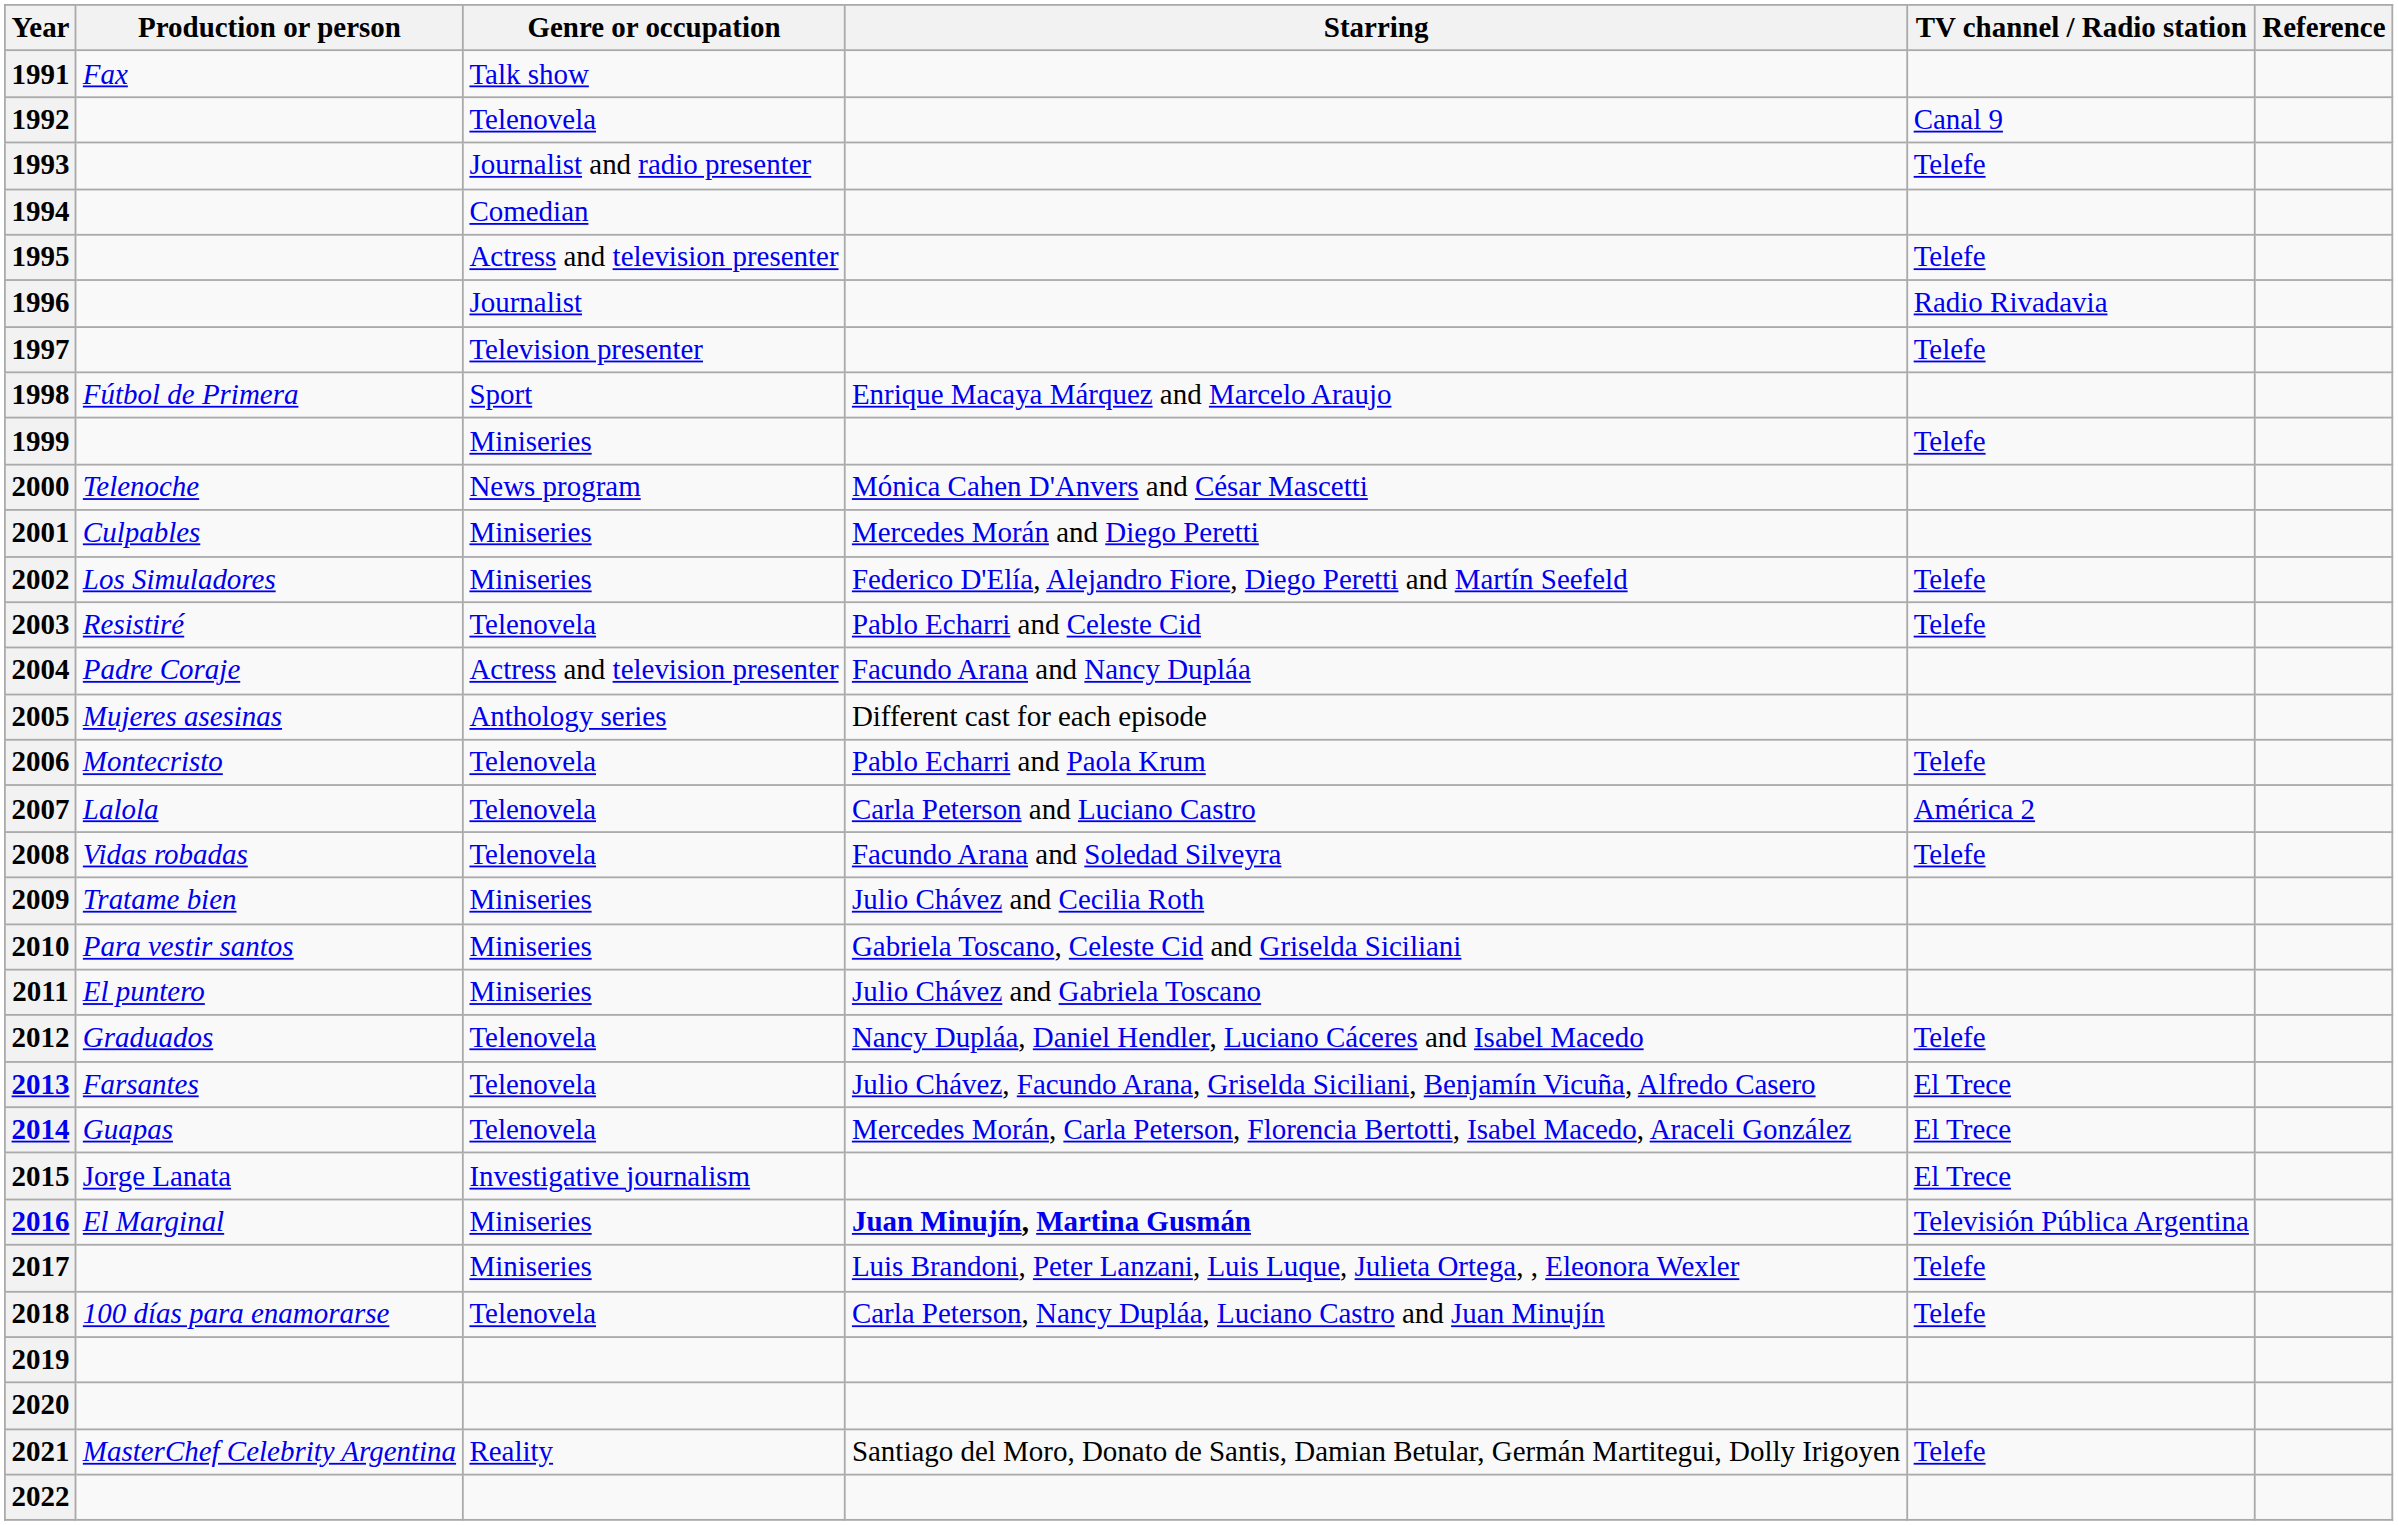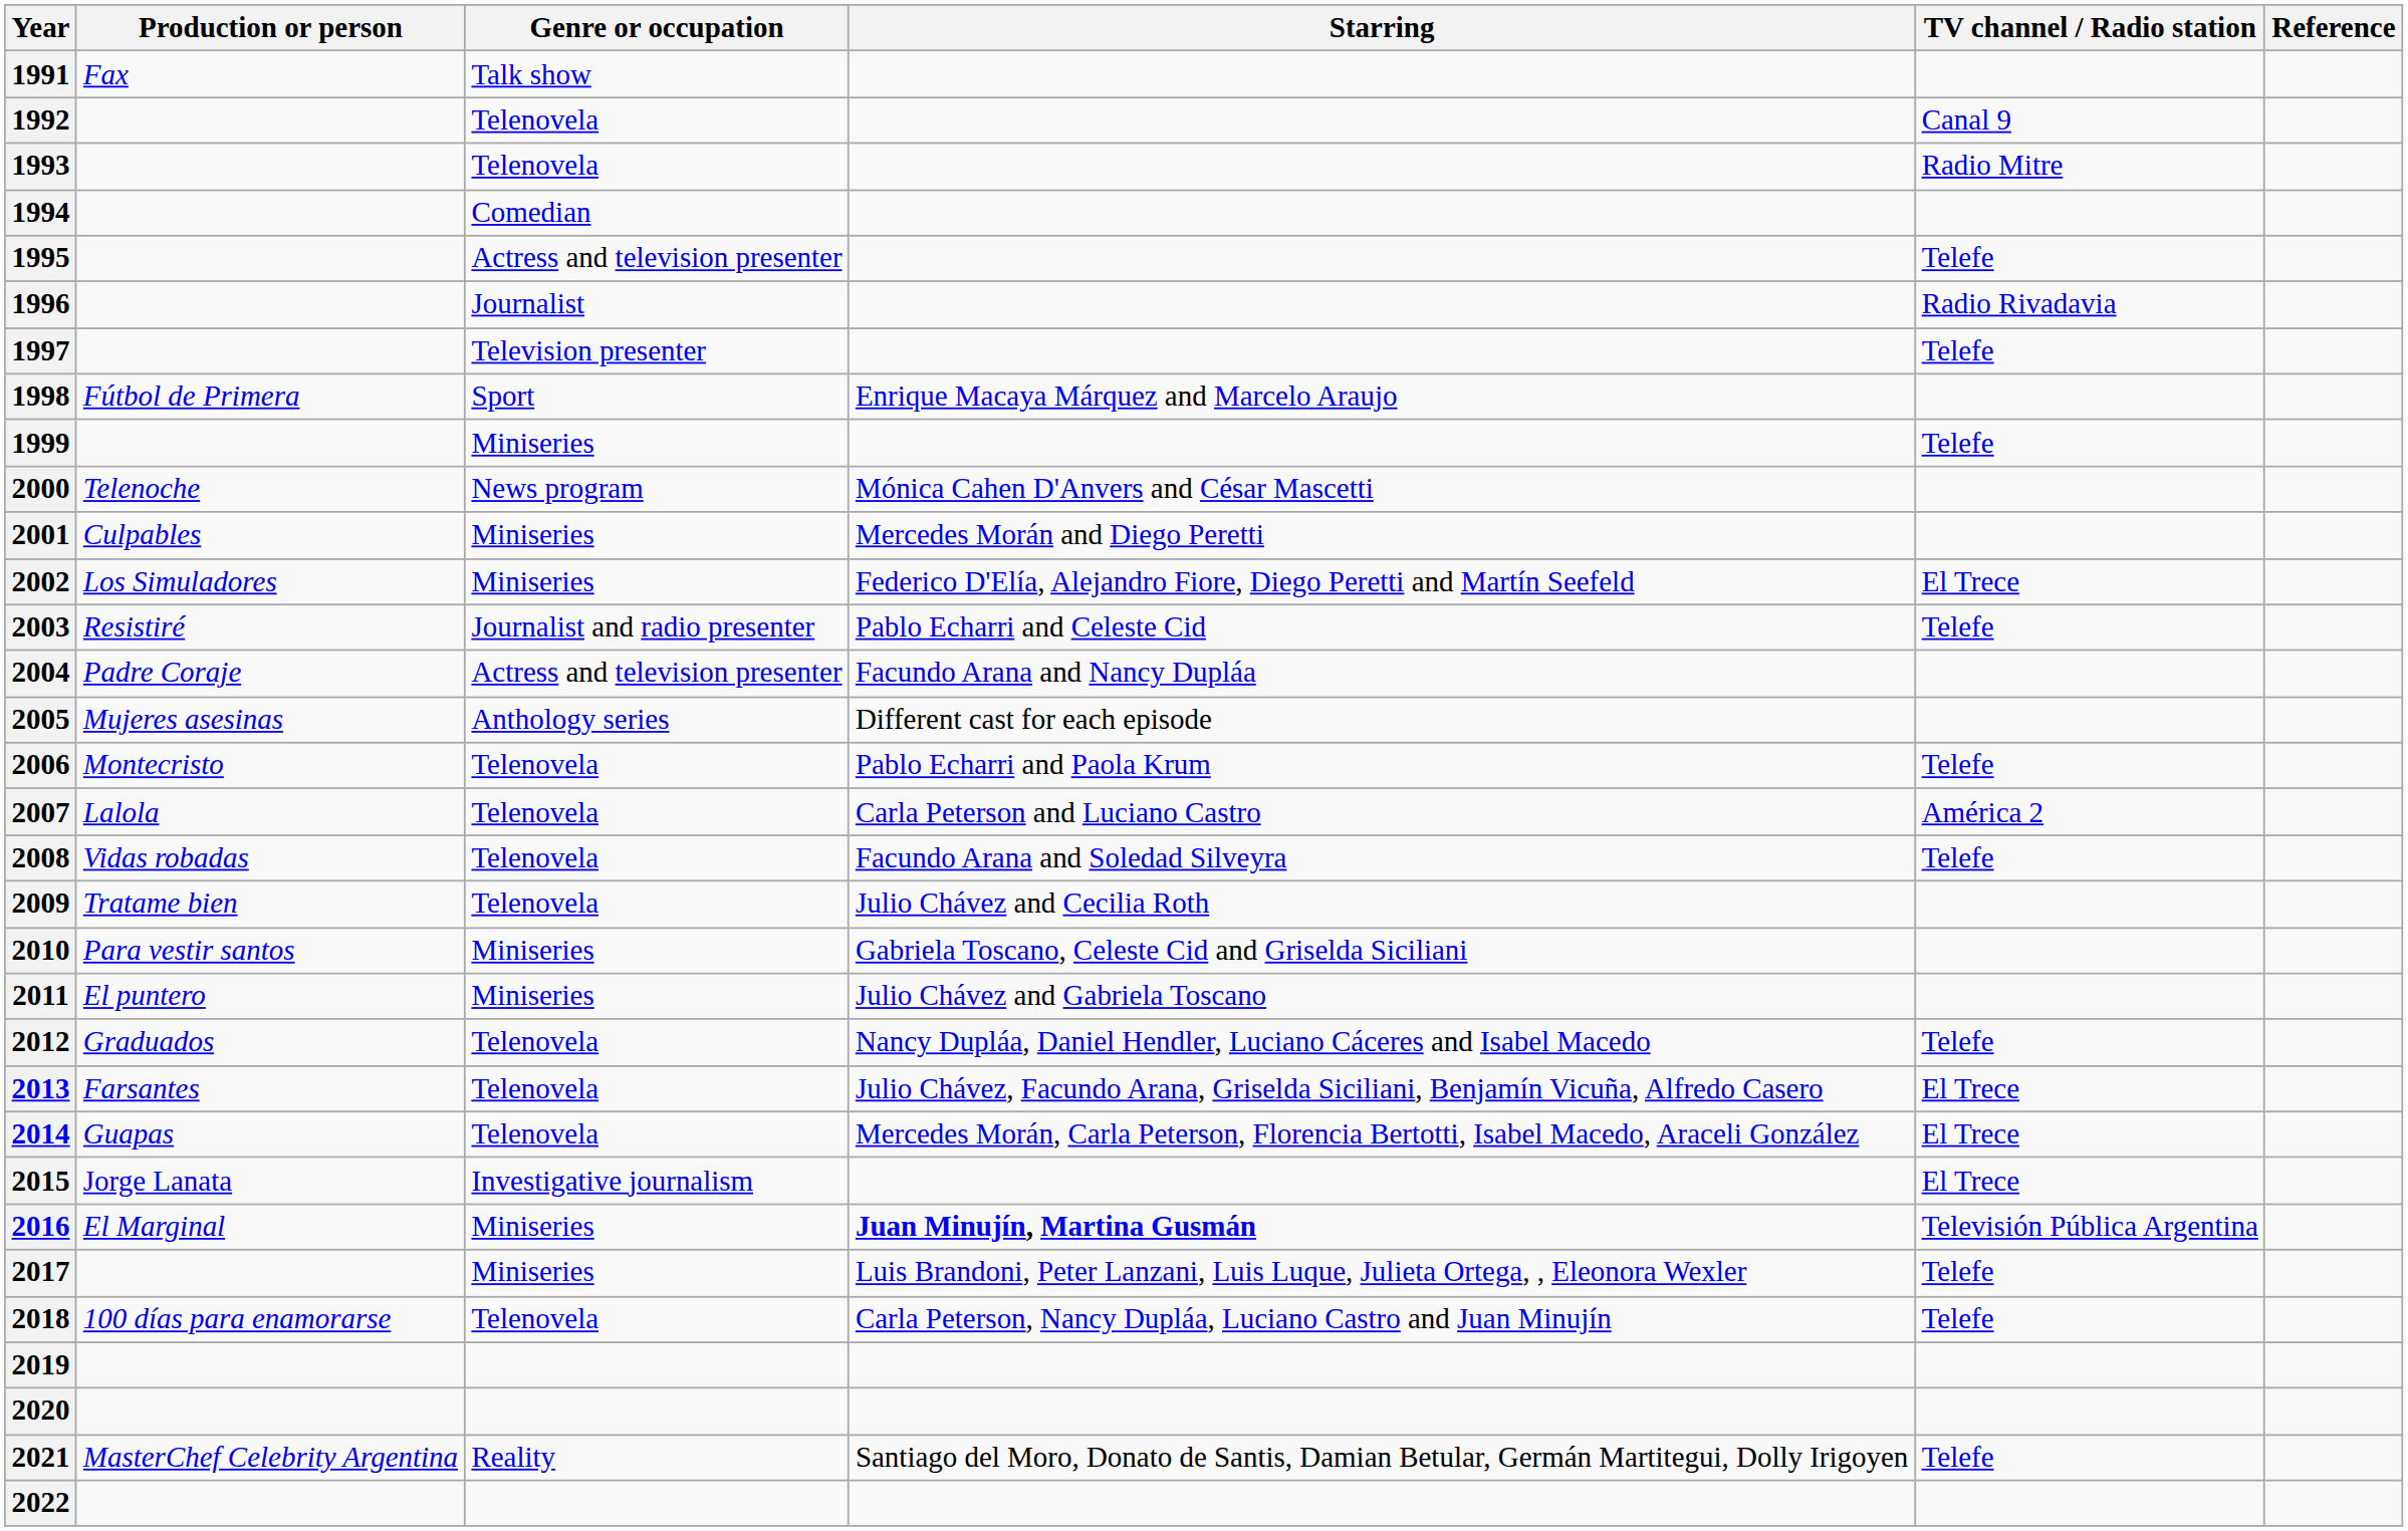1993 | Genre or occupation: Journalist and radio presenter -> Telenovela
1993 | TV channel / Radio station: Telefe -> Radio Mitre
2002 | TV channel / Radio station: Telefe -> El Trece
2003 | Genre or occupation: Telenovela -> Journalist and radio presenter
2009 | Genre or occupation: Miniseries -> Telenovela
